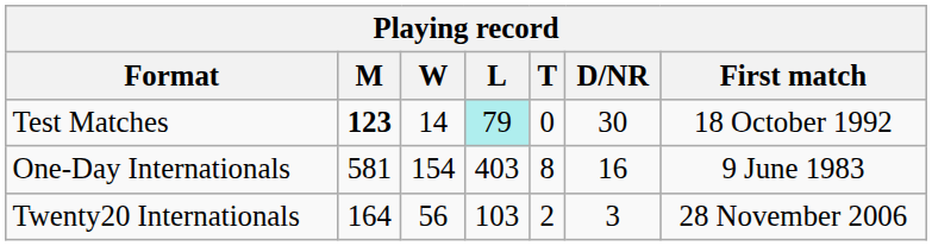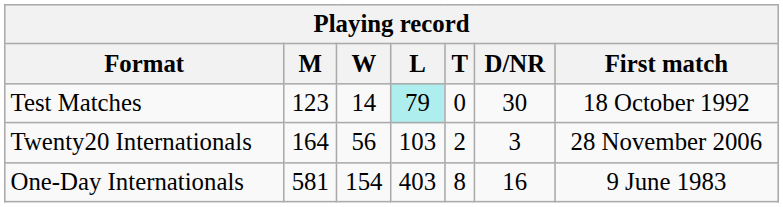Test Matches | M: bold -> normal
rows swapped: One-Day Internationals <-> Twenty20 Internationals
